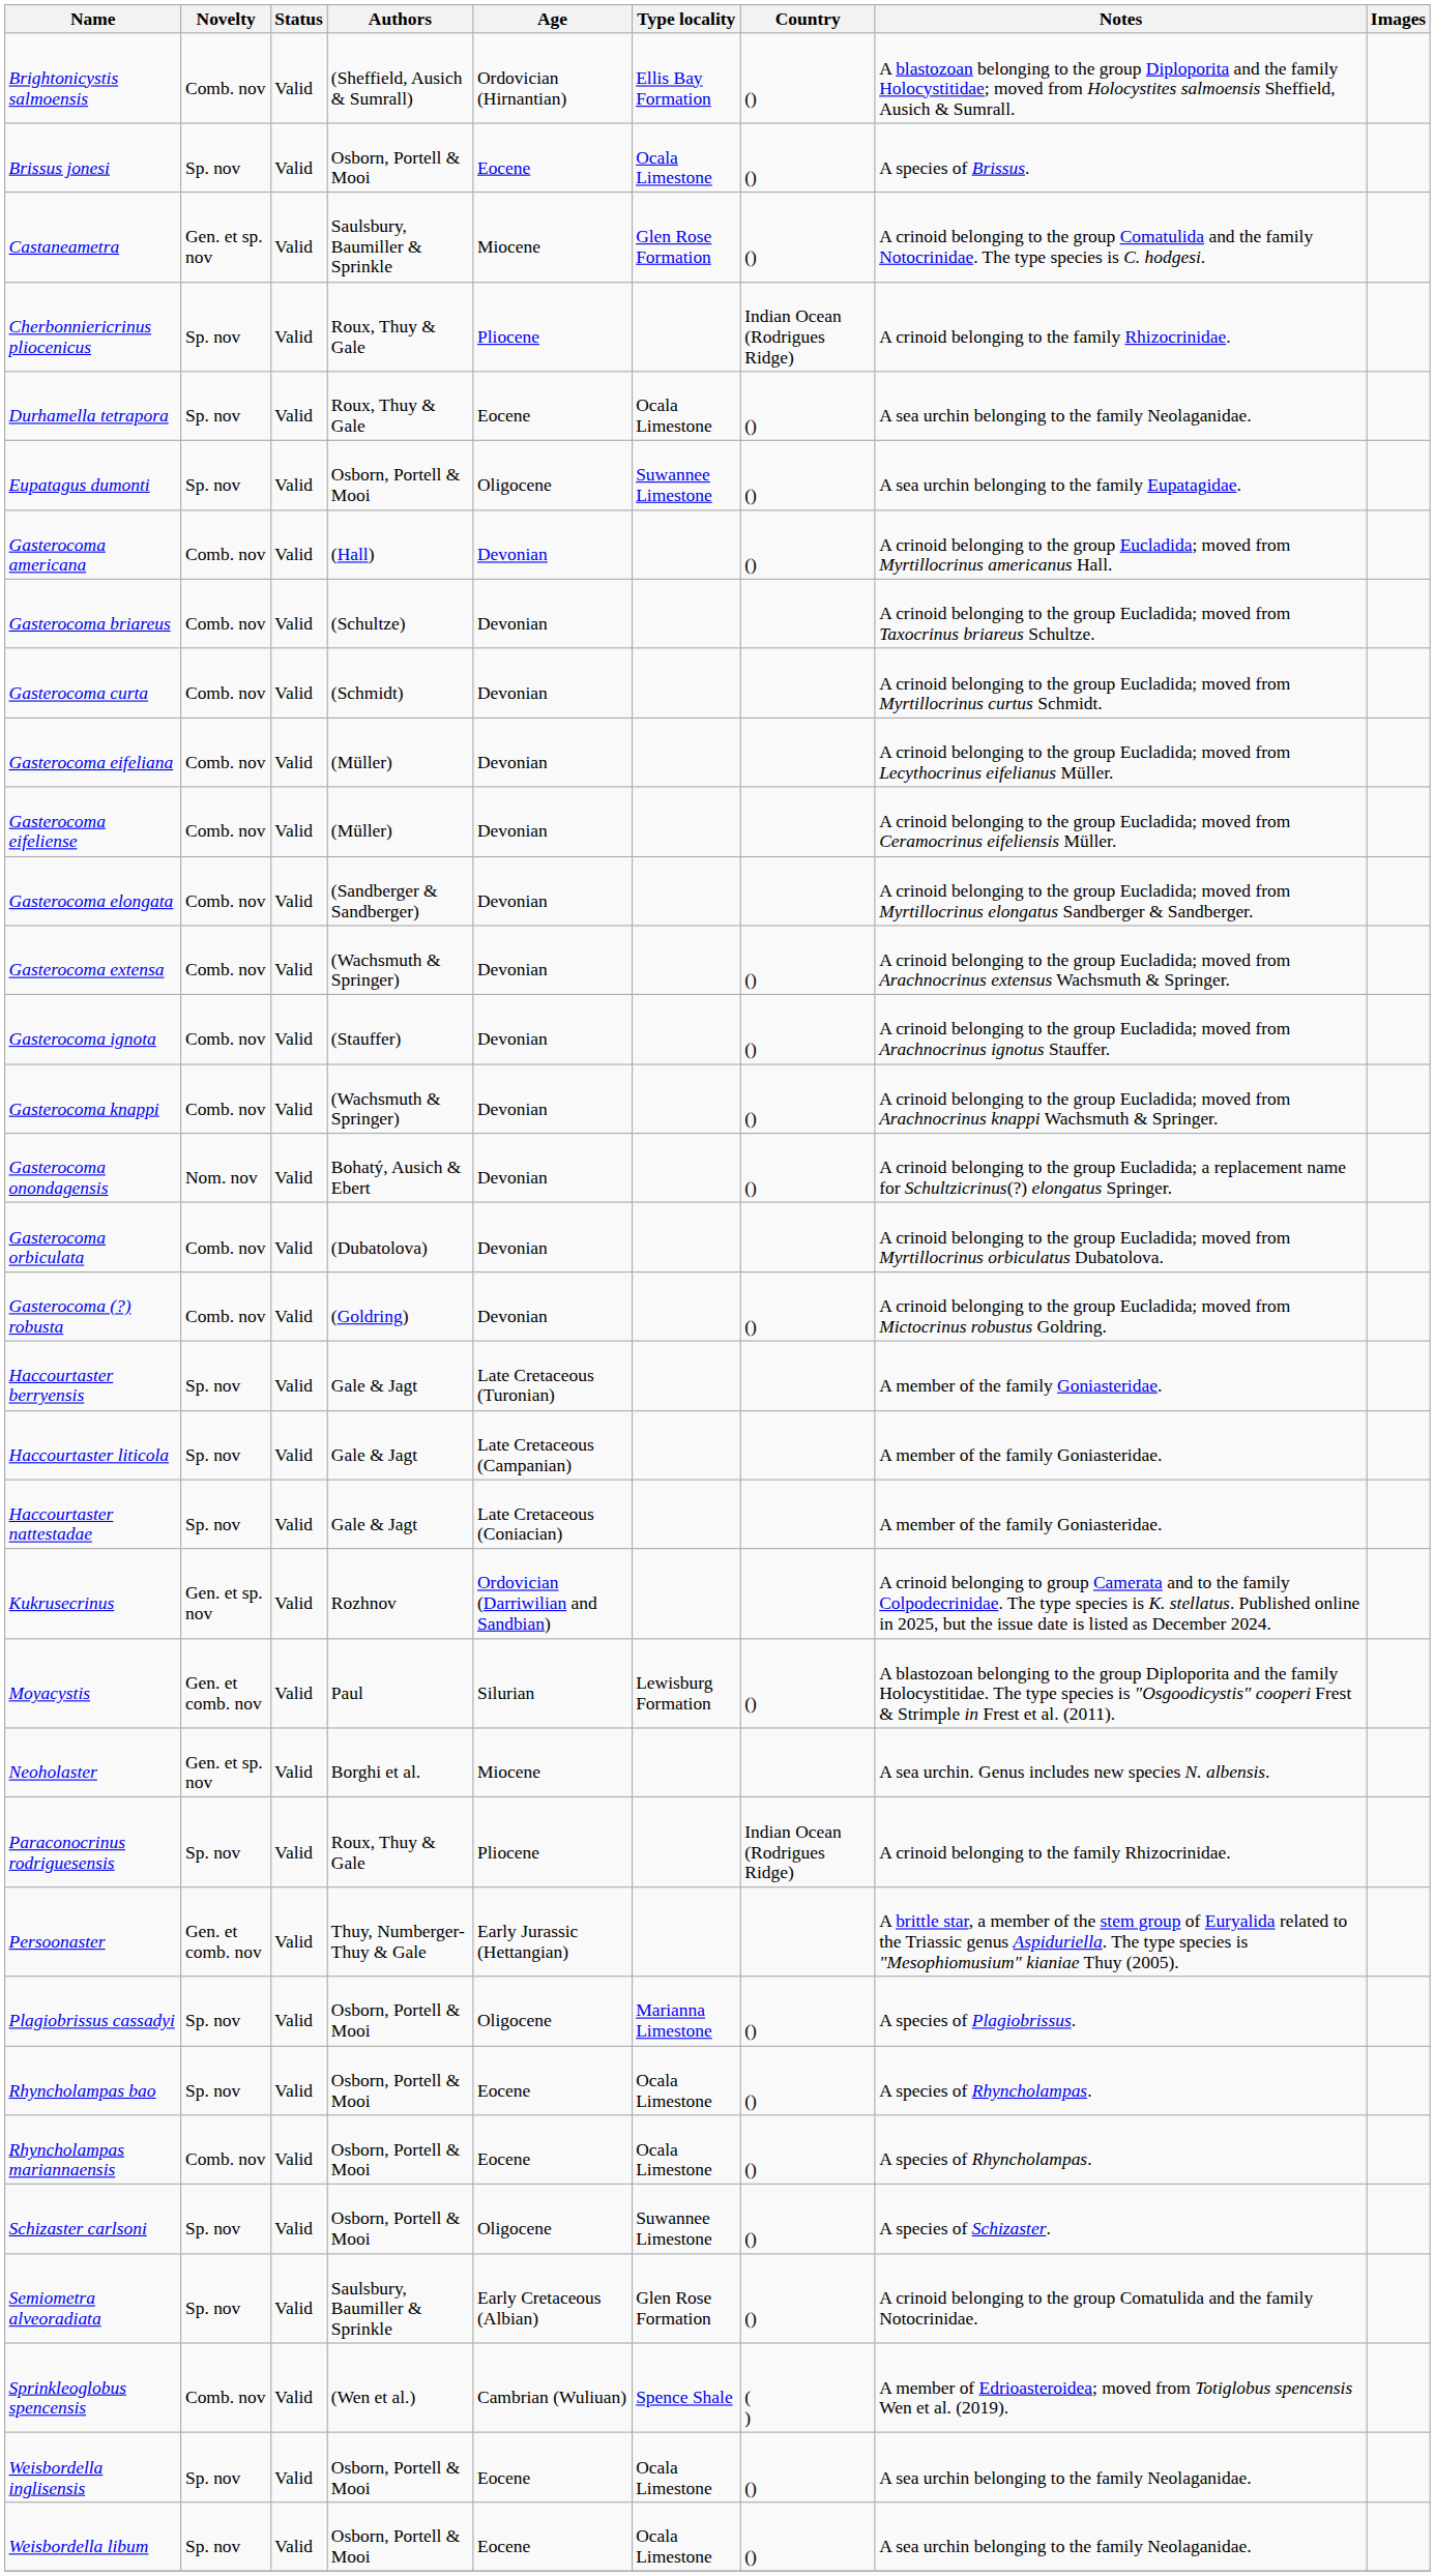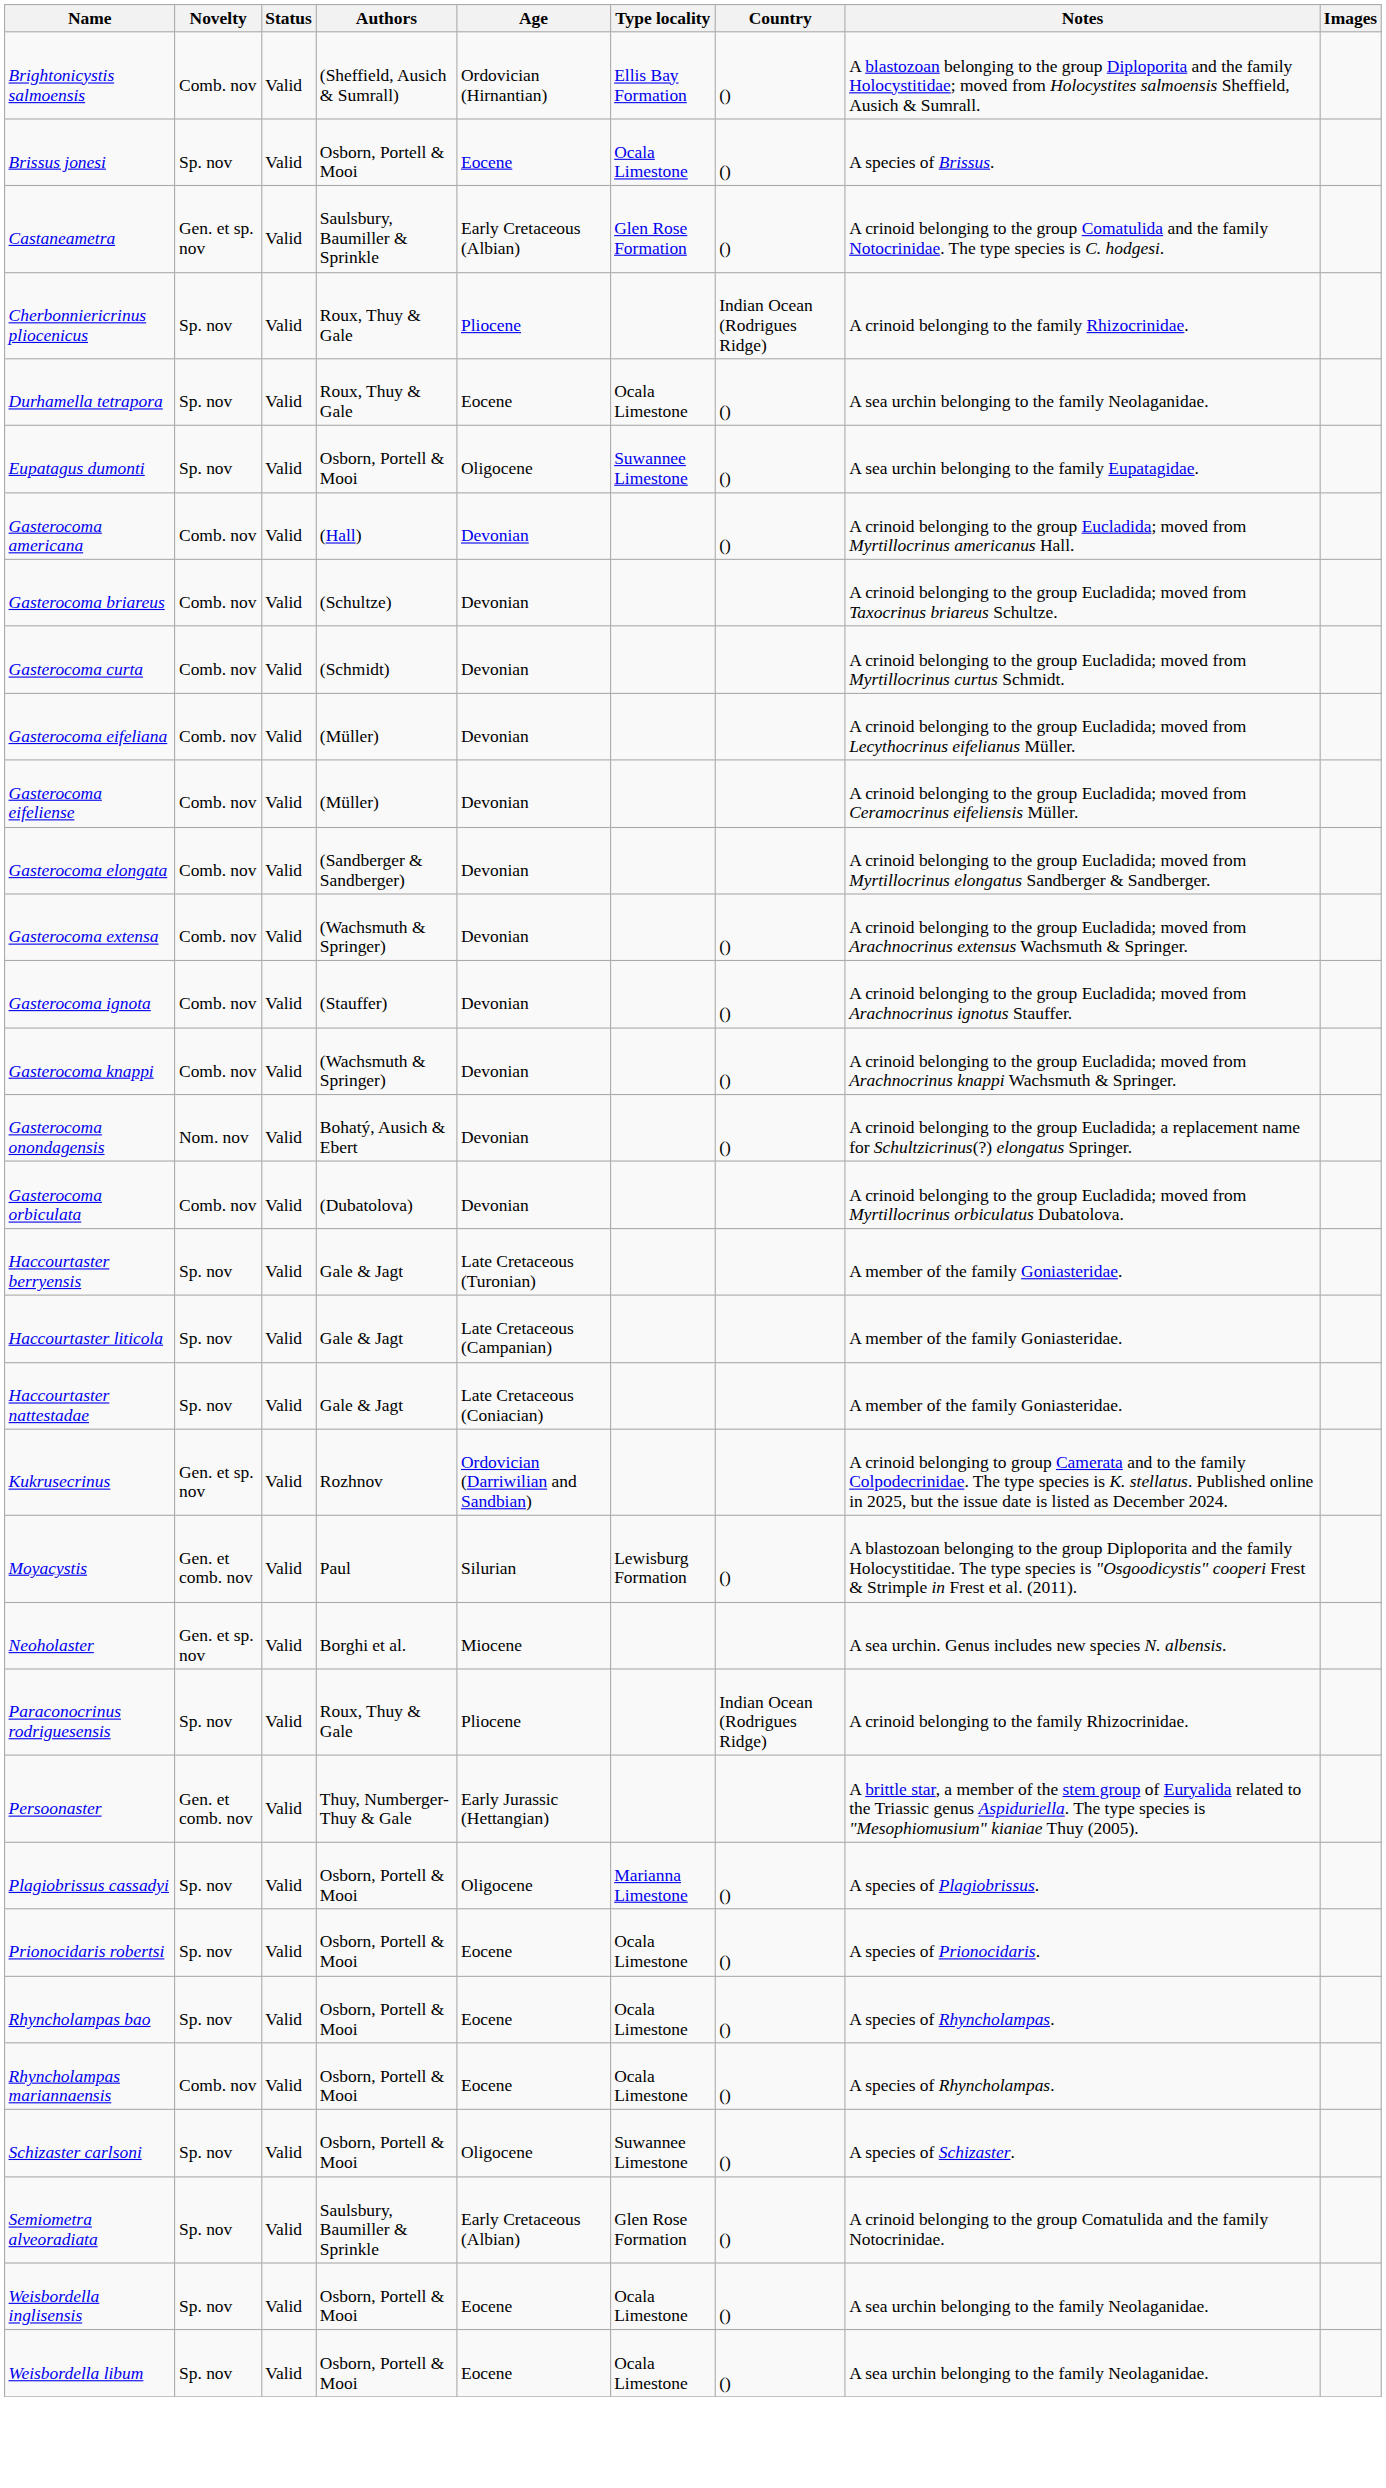Castaneametra | Age: Miocene -> Early Cretaceous (Albian)
- row: Gasterocoma (?) robusta | Comb. nov | Valid | (Goldring) | Devonian | () | A crinoid belonging to the group Eucladida; moved from Mictocrinus robustus Goldring.
+ row: Prionocidaris robertsi | Sp. nov | Valid | Osborn, Portell & Mooi | Eocene | Ocala Limestone | () | A species of Prionocidaris.
- row: Sprinkleoglobus spencensis | Comb. nov | Valid | (Wen et al.) | Cambrian (Wuliuan) | Spence Shale | ( ) | A member of Edrioasteroidea; moved from Totiglobus spencensis Wen et al. (2019).
